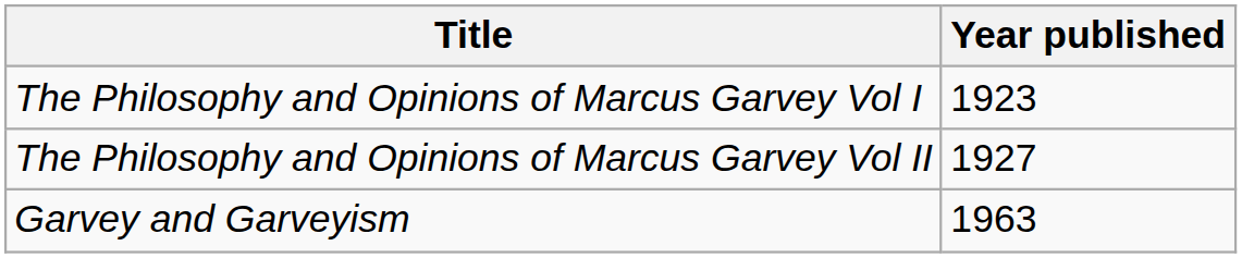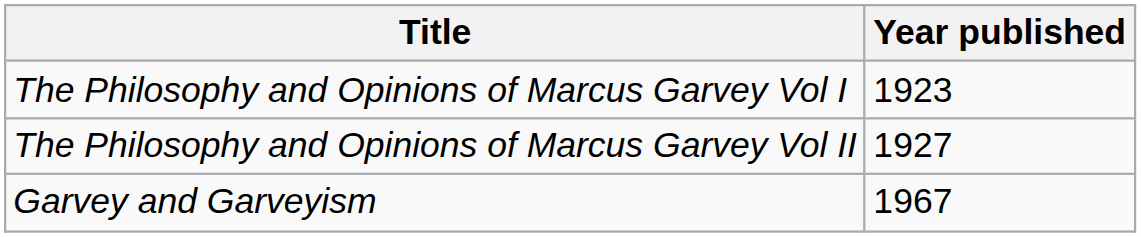Garvey and Garveyism | Year published: 1963 -> 1967
